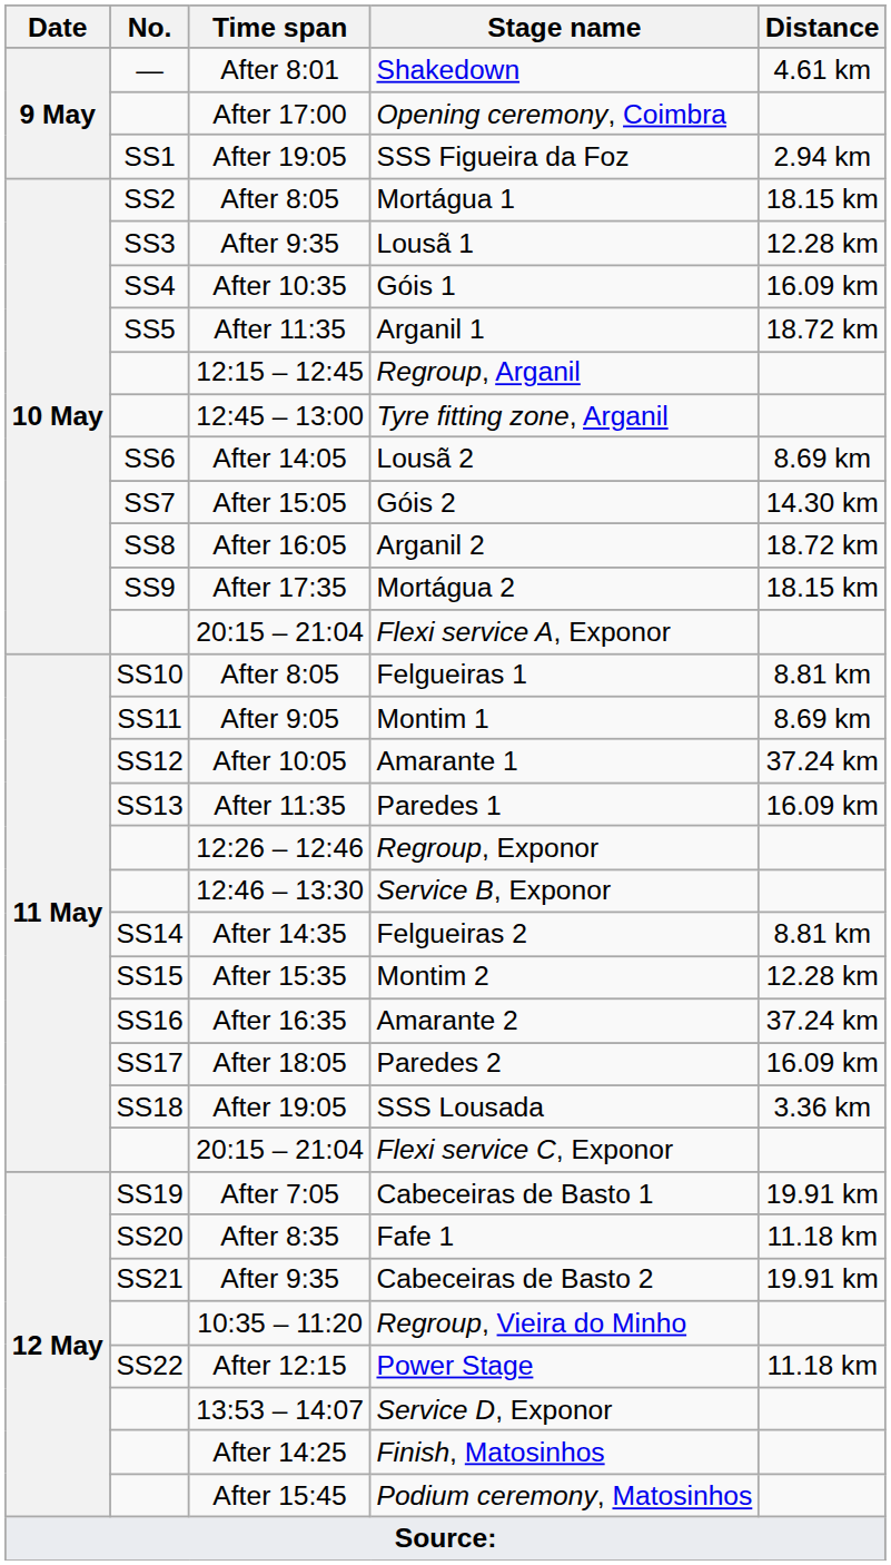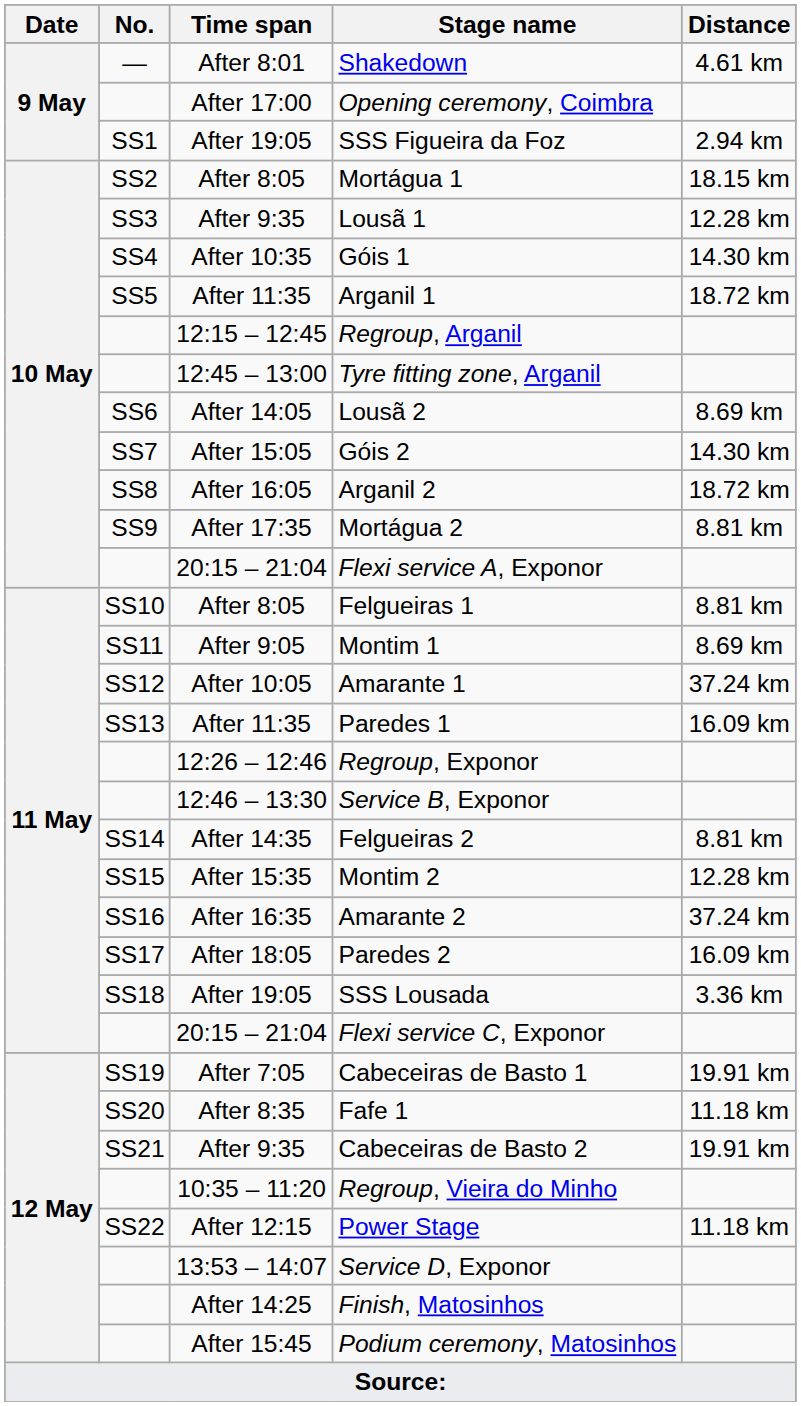Góis 1 | Distance: 16.09 km -> 14.30 km
Mortágua 2 | Distance: 18.15 km -> 8.81 km
